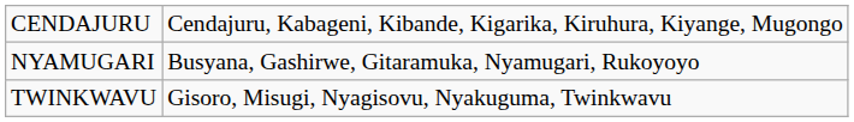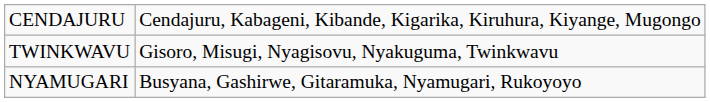rows swapped: NYAMUGARI <-> TWINKWAVU
